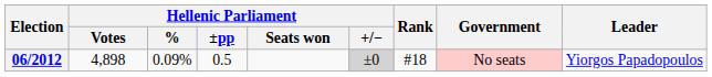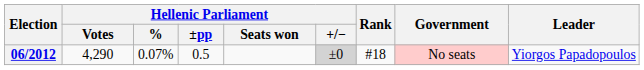06/2012 | Hellenic Parliament / Votes: 4,898 -> 4,290
06/2012 | Hellenic Parliament / %: 0.09% -> 0.07%
